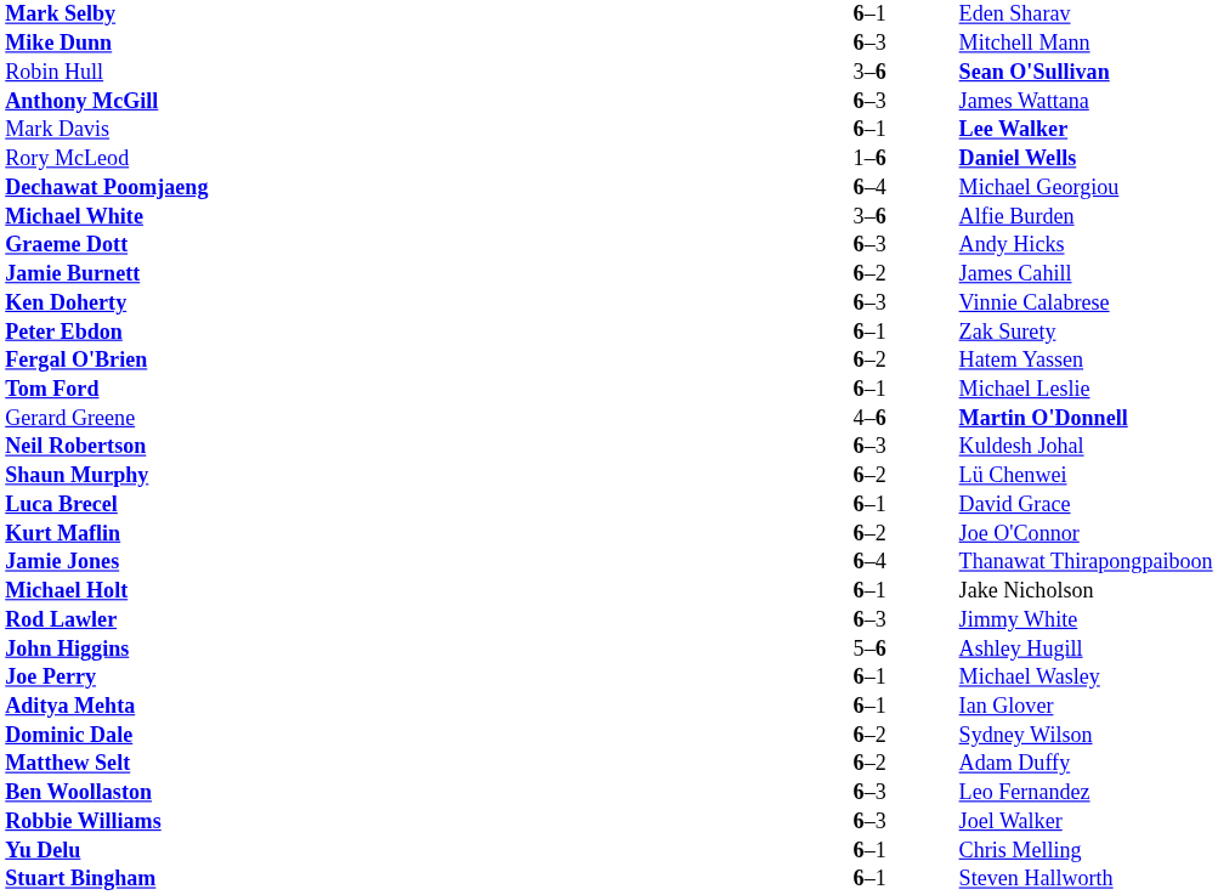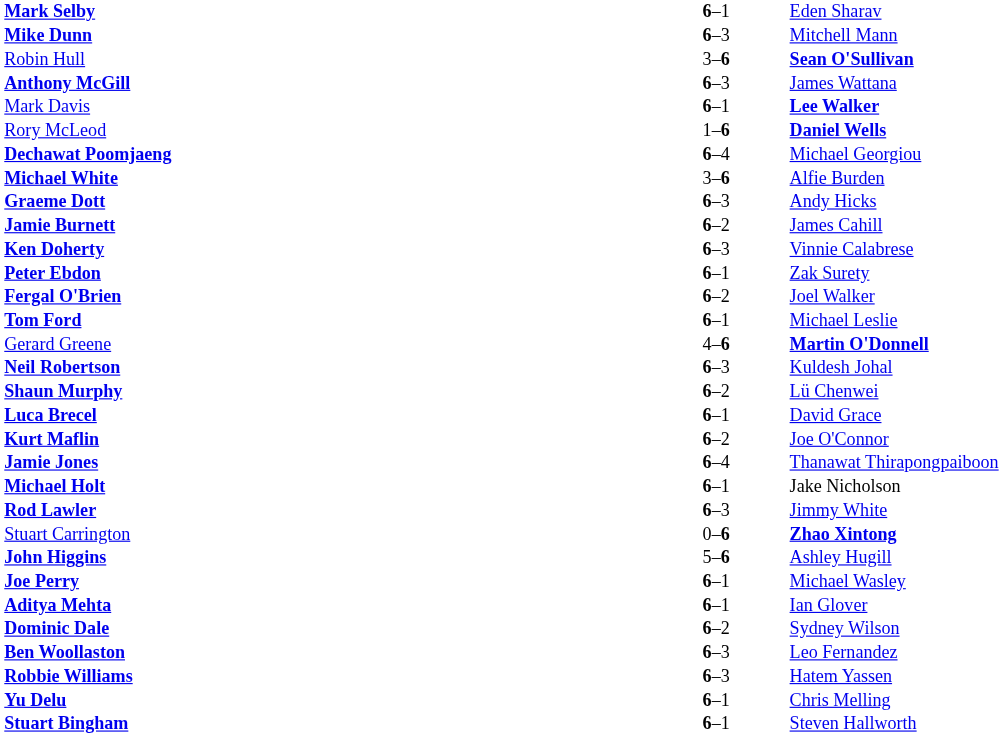Fergal O'Brien | column 3: Hatem Yassen -> Joel Walker
+ row: Stuart Carrington | 0–6 | Zhao Xintong
- row: Matthew Selt | 6–2 | Adam Duffy
Robbie Williams | column 3: Joel Walker -> Hatem Yassen
